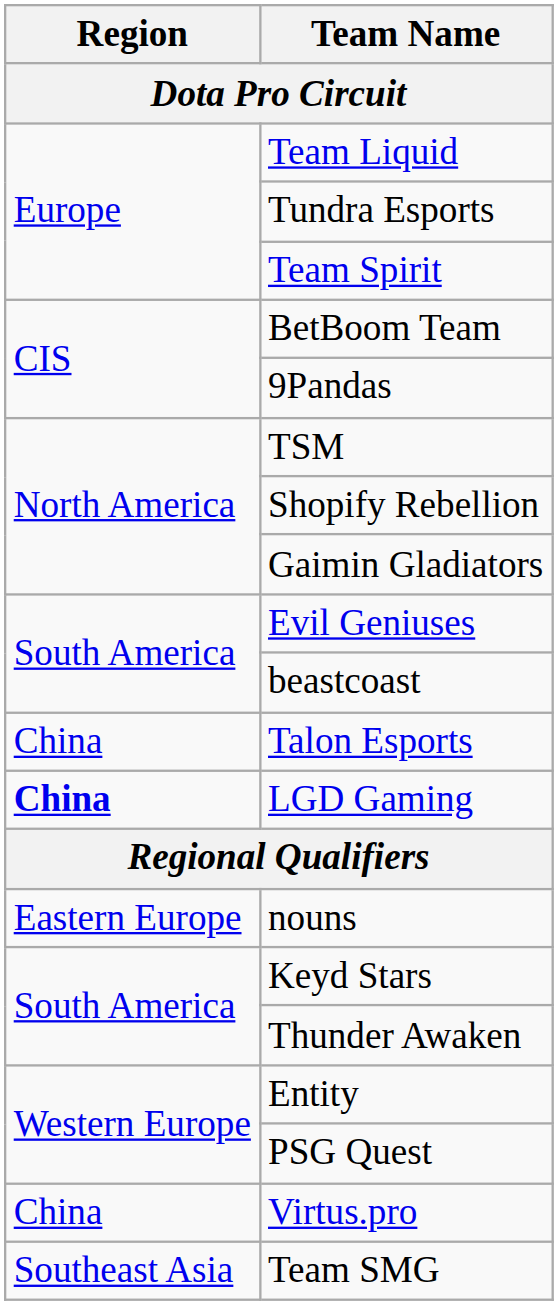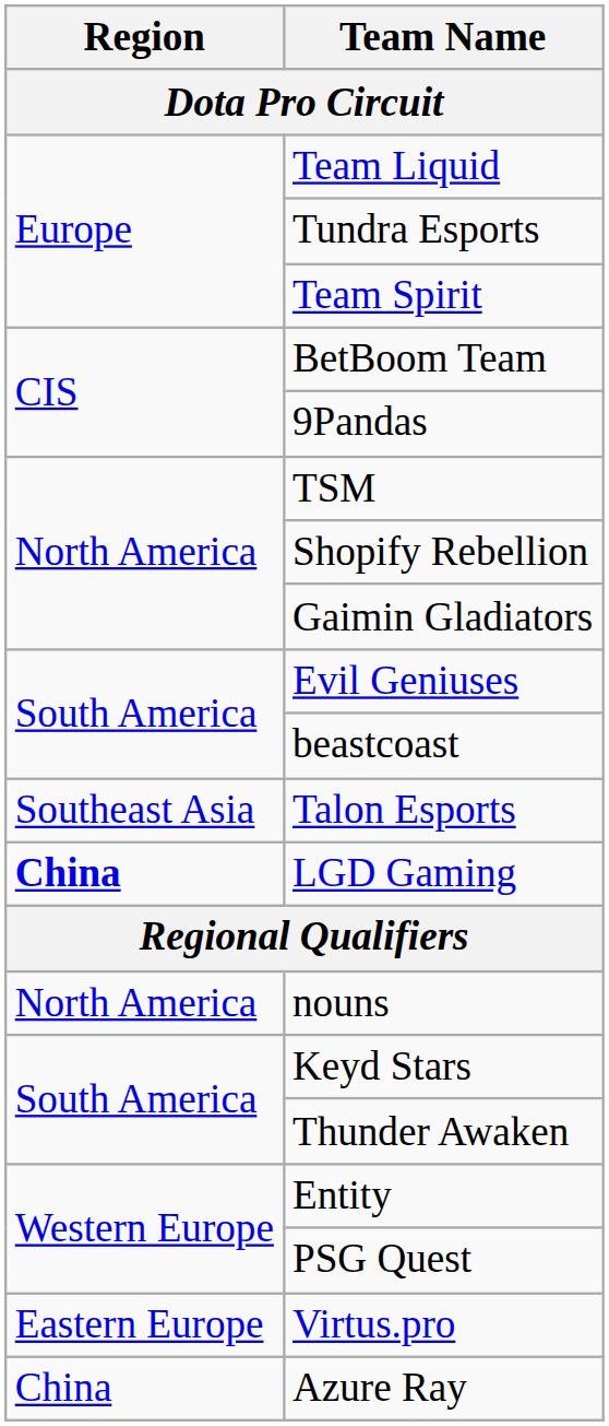Talon Esports | Region: China -> Southeast Asia
nouns | Region: Eastern Europe -> North America
Virtus.pro | Region: China -> Eastern Europe
+ row: China | Azure Ray
- row: Southeast Asia | Team SMG
